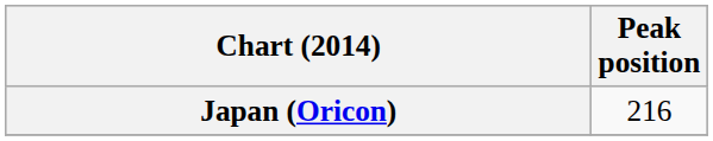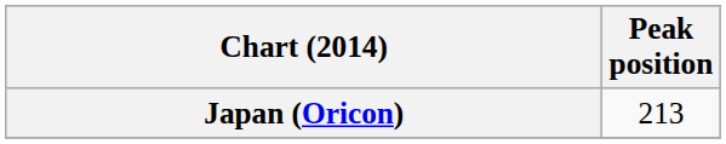Japan (Oricon) | Peak position: 216 -> 213
